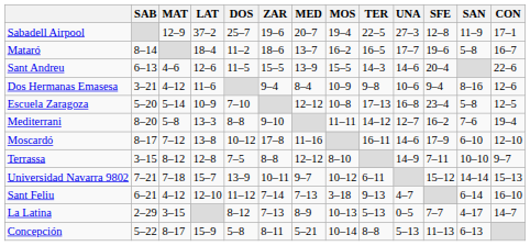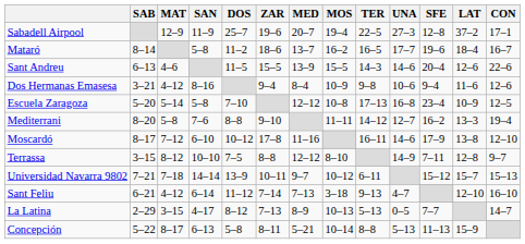columns swapped: SAN <-> LAT
